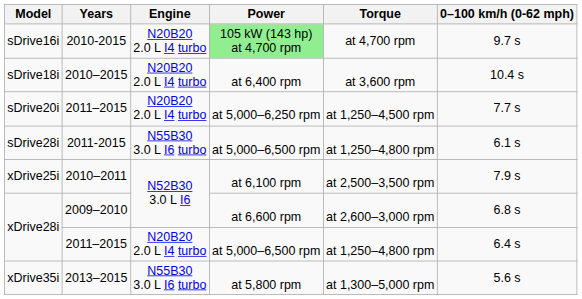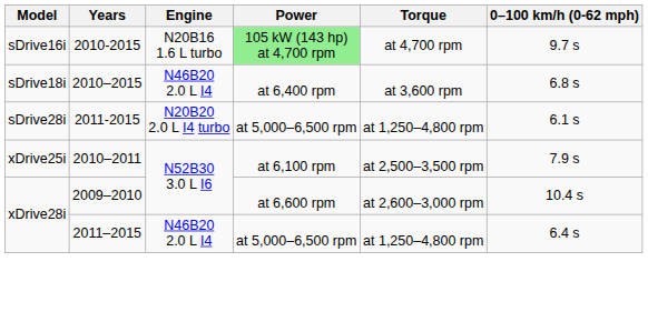sDrive16i | Engine: N20B20 2.0 L I4 turbo -> N20B16 1.6 L turbo
sDrive18i | Engine: N20B20 2.0 L I4 turbo -> N46B20 2.0 L I4
sDrive18i | 0–100 km/h (0-62 mph): 10.4 s -> 6.8 s
- row: sDrive20i | 2011–2015 | N20B20 2.0 L I4 turbo | at 5,000–6,250 rpm | at 1,250–4,500 rpm | 7.7 s
sDrive28i | Engine: N55B30 3.0 L I6 turbo -> N20B20 2.0 L I4 turbo
xDrive28i / 2009–2010 | 0–100 km/h (0-62 mph): 6.8 s -> 10.4 s
xDrive28i / 2011–2015 | Engine: N20B20 2.0 L I4 turbo -> N46B20 2.0 L I4
- row: xDrive35i | 2013–2015 | N55B30 3.0 L I6 turbo | at 5,800 rpm | at 1,300–5,000 rpm | 5.6 s
